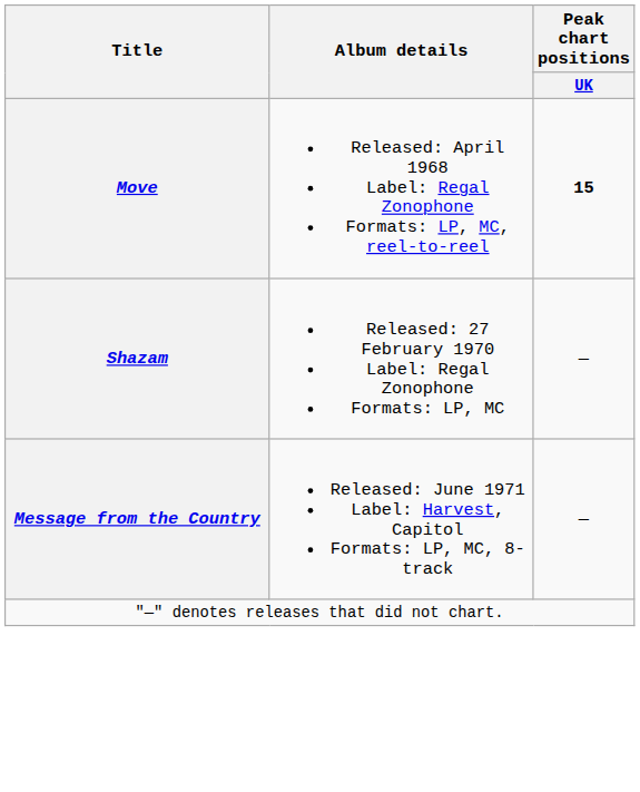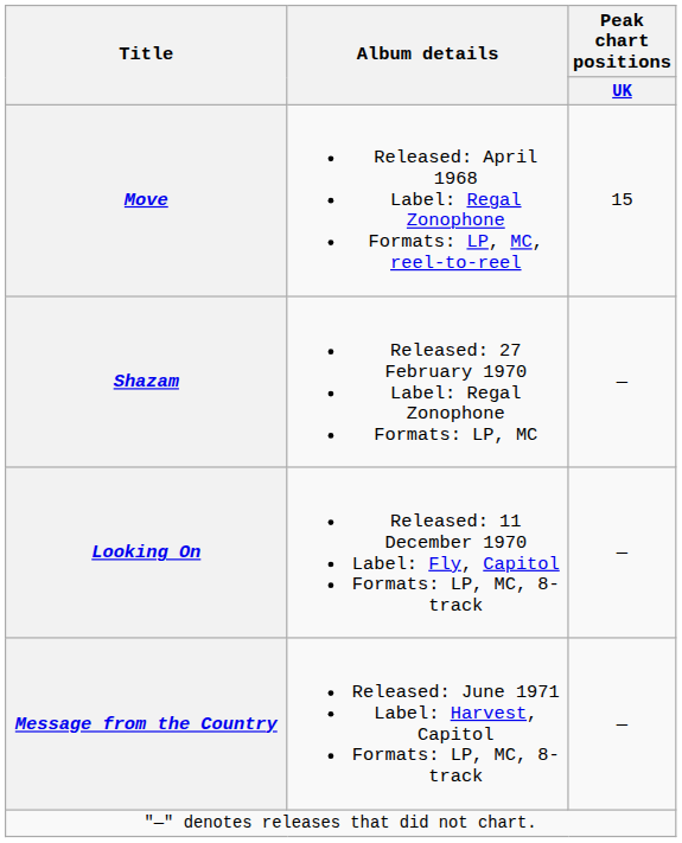Move | Peak chart positions / UK: bold -> normal
+ row: Looking On | Released: 11 December 1970 Label: Fly, Capitol Formats: LP, MC, 8-track | —
